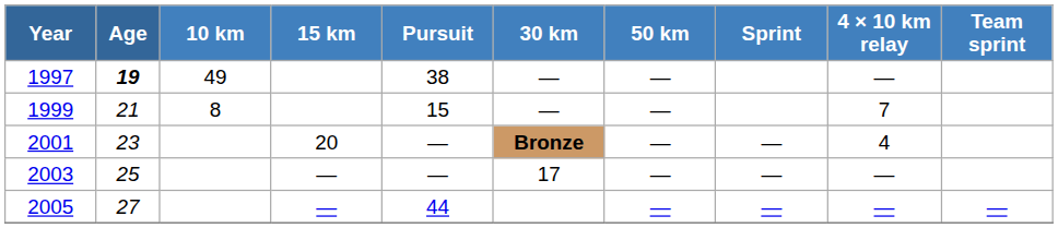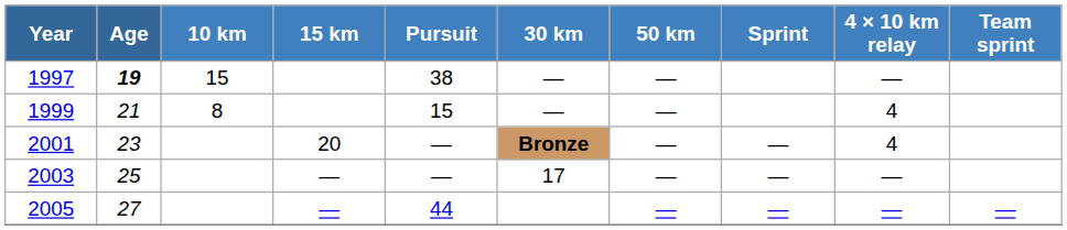1997 | 10 km: 49 -> 15
1999 | 4 × 10 km relay: 7 -> 4
